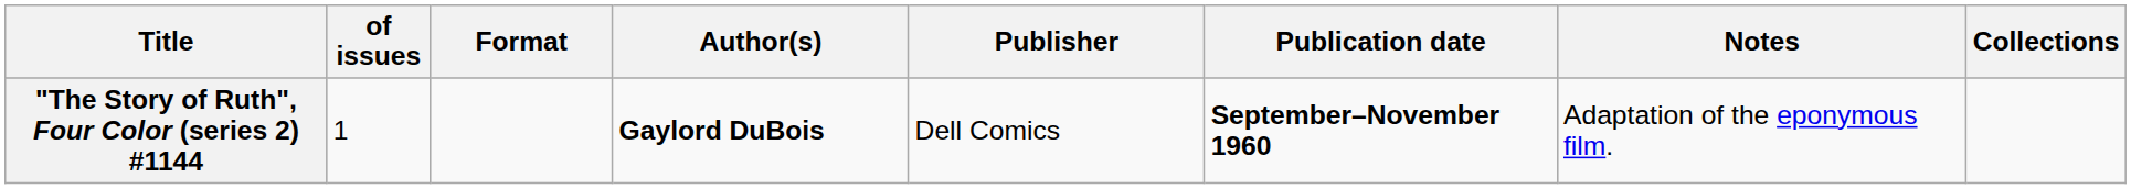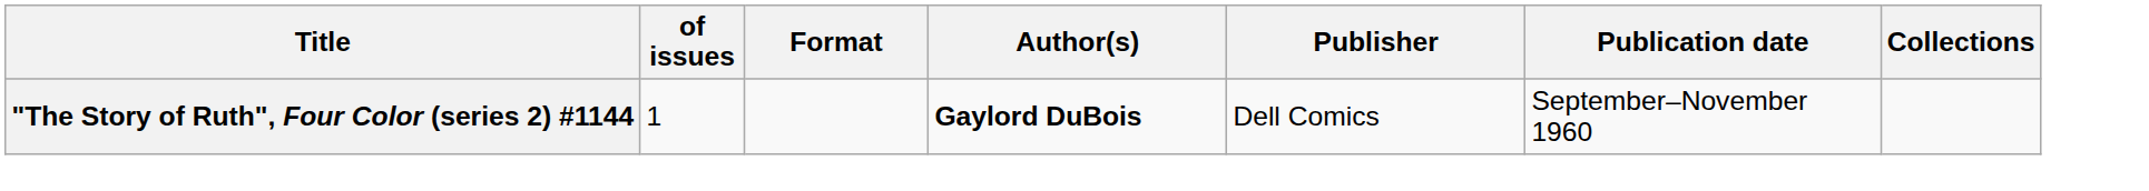- column: Notes | Adaptation of the eponymous film.
"The Story of Ruth", Four Color (series 2) #1144 | Publication date: bold -> normal
